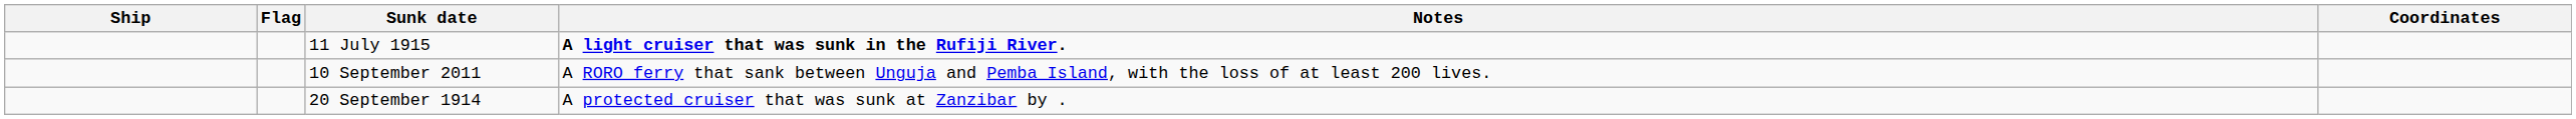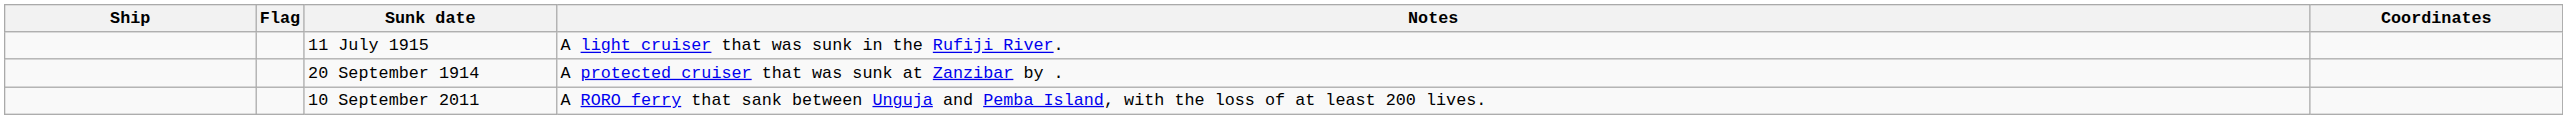11 July 1915 | Notes: bold -> normal
rows swapped: 20 September 1914 <-> 10 September 2011
